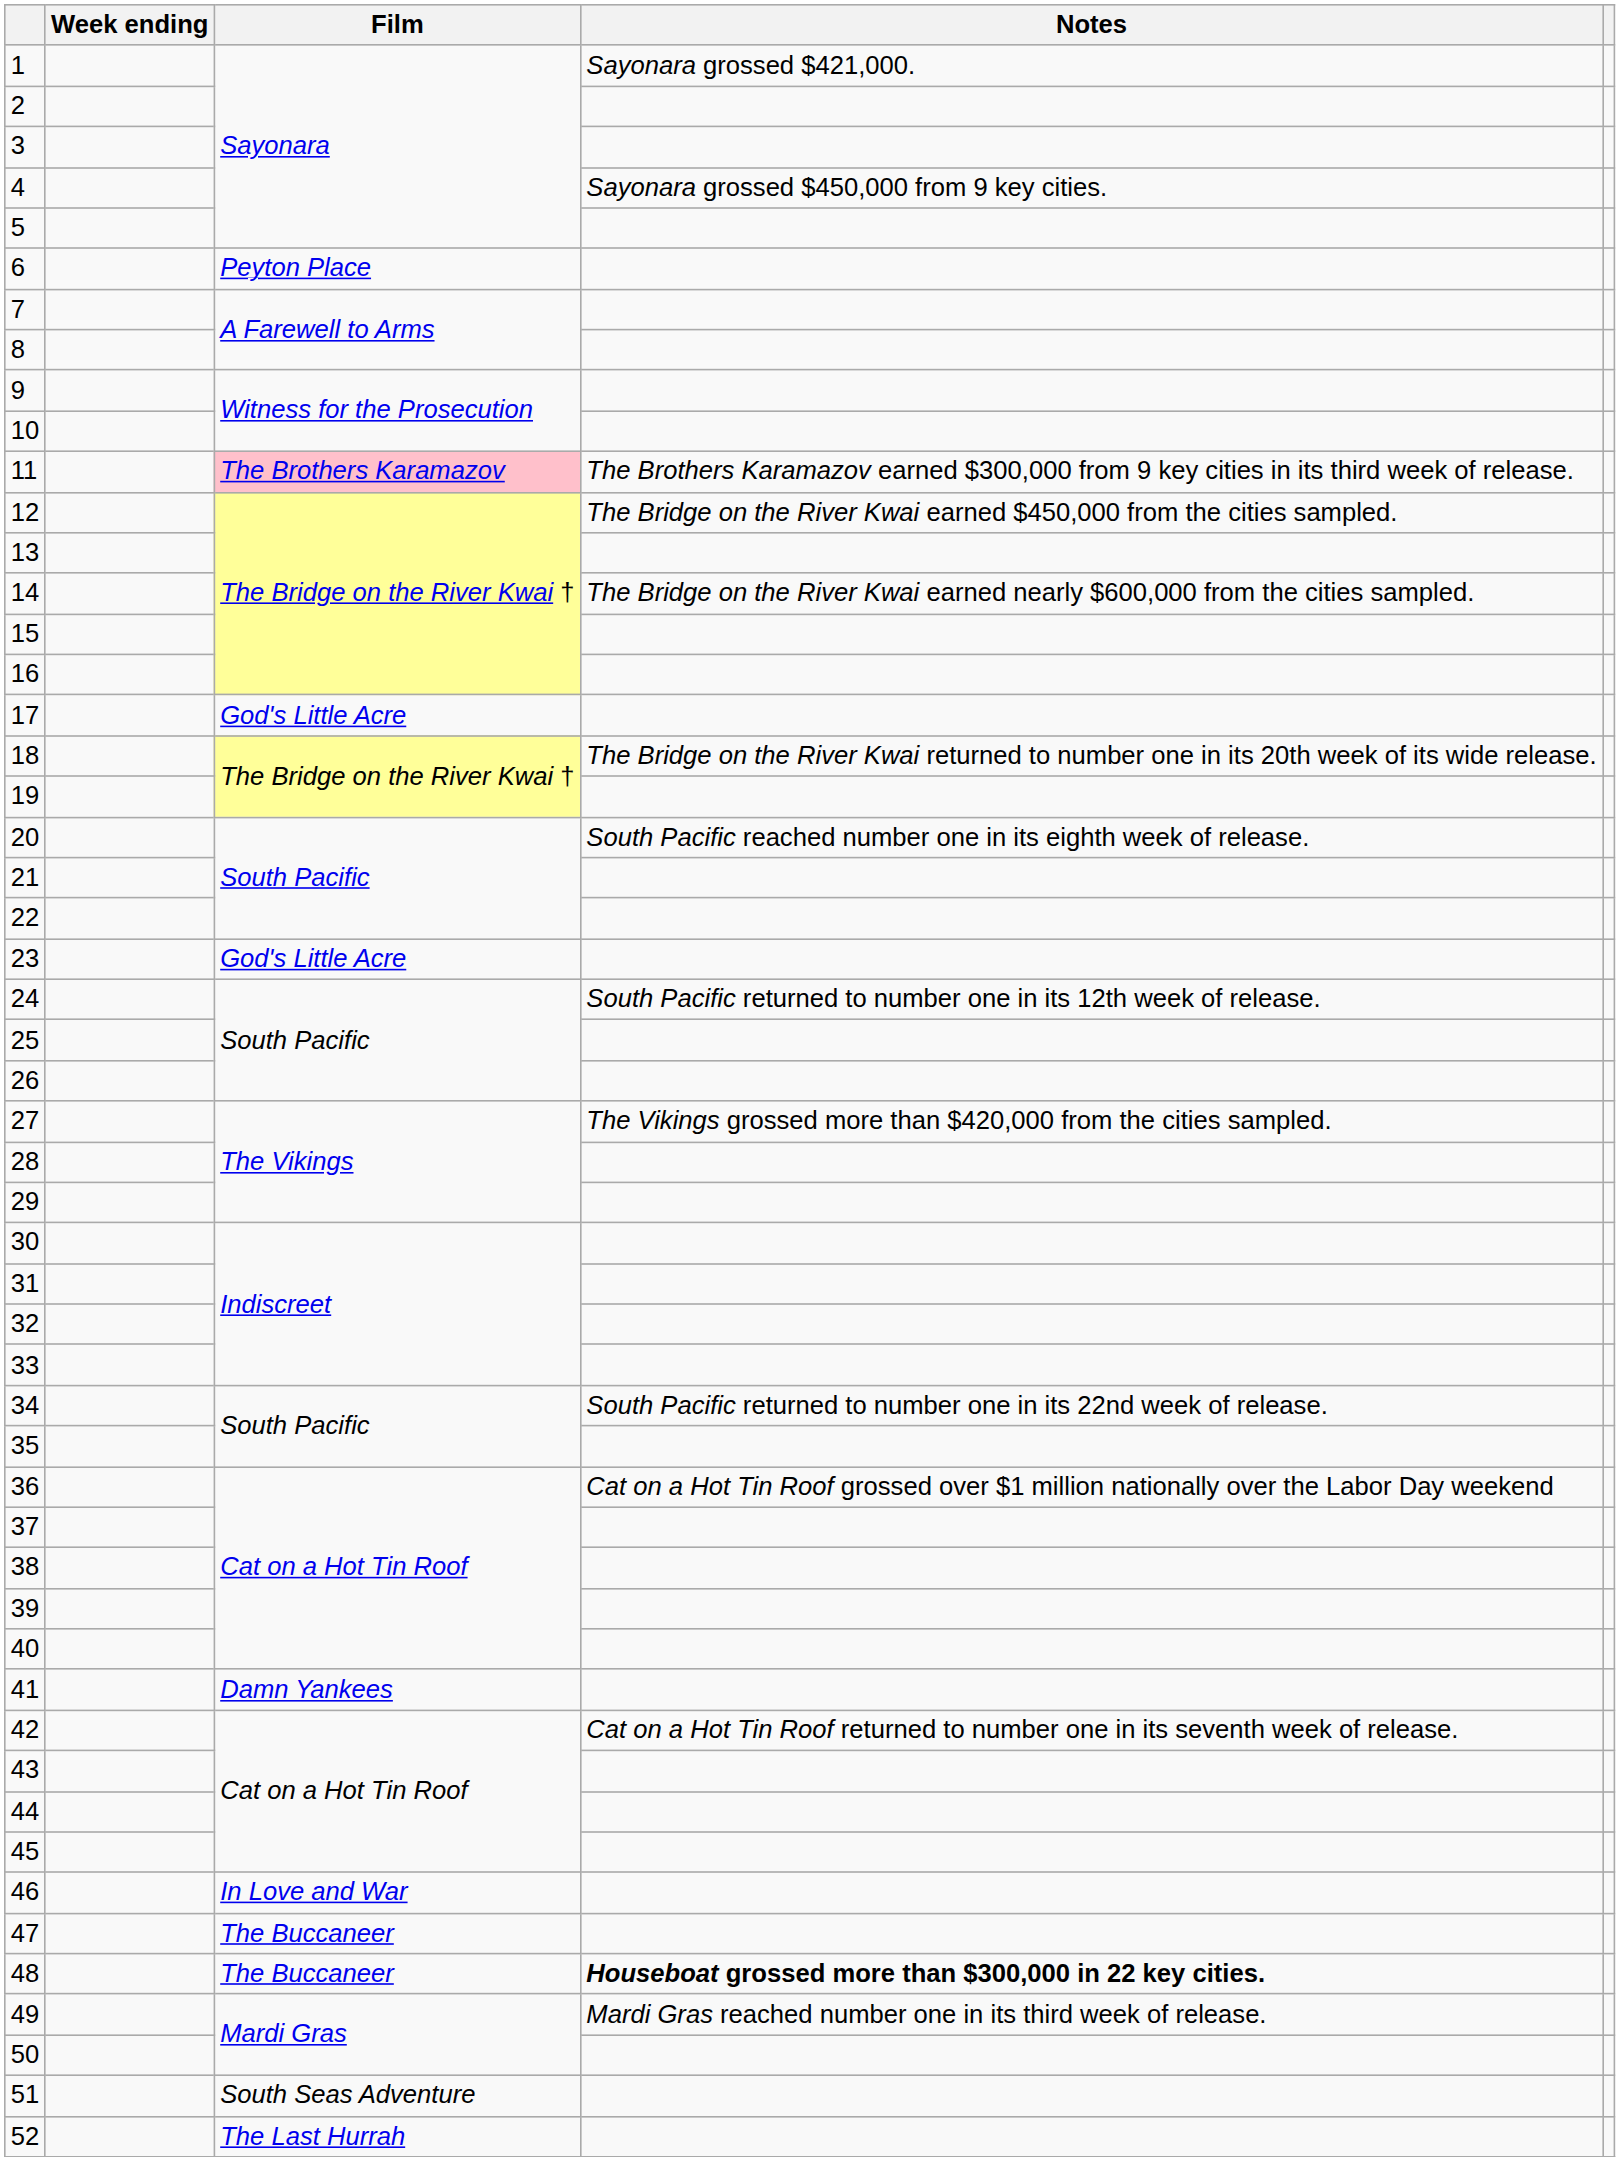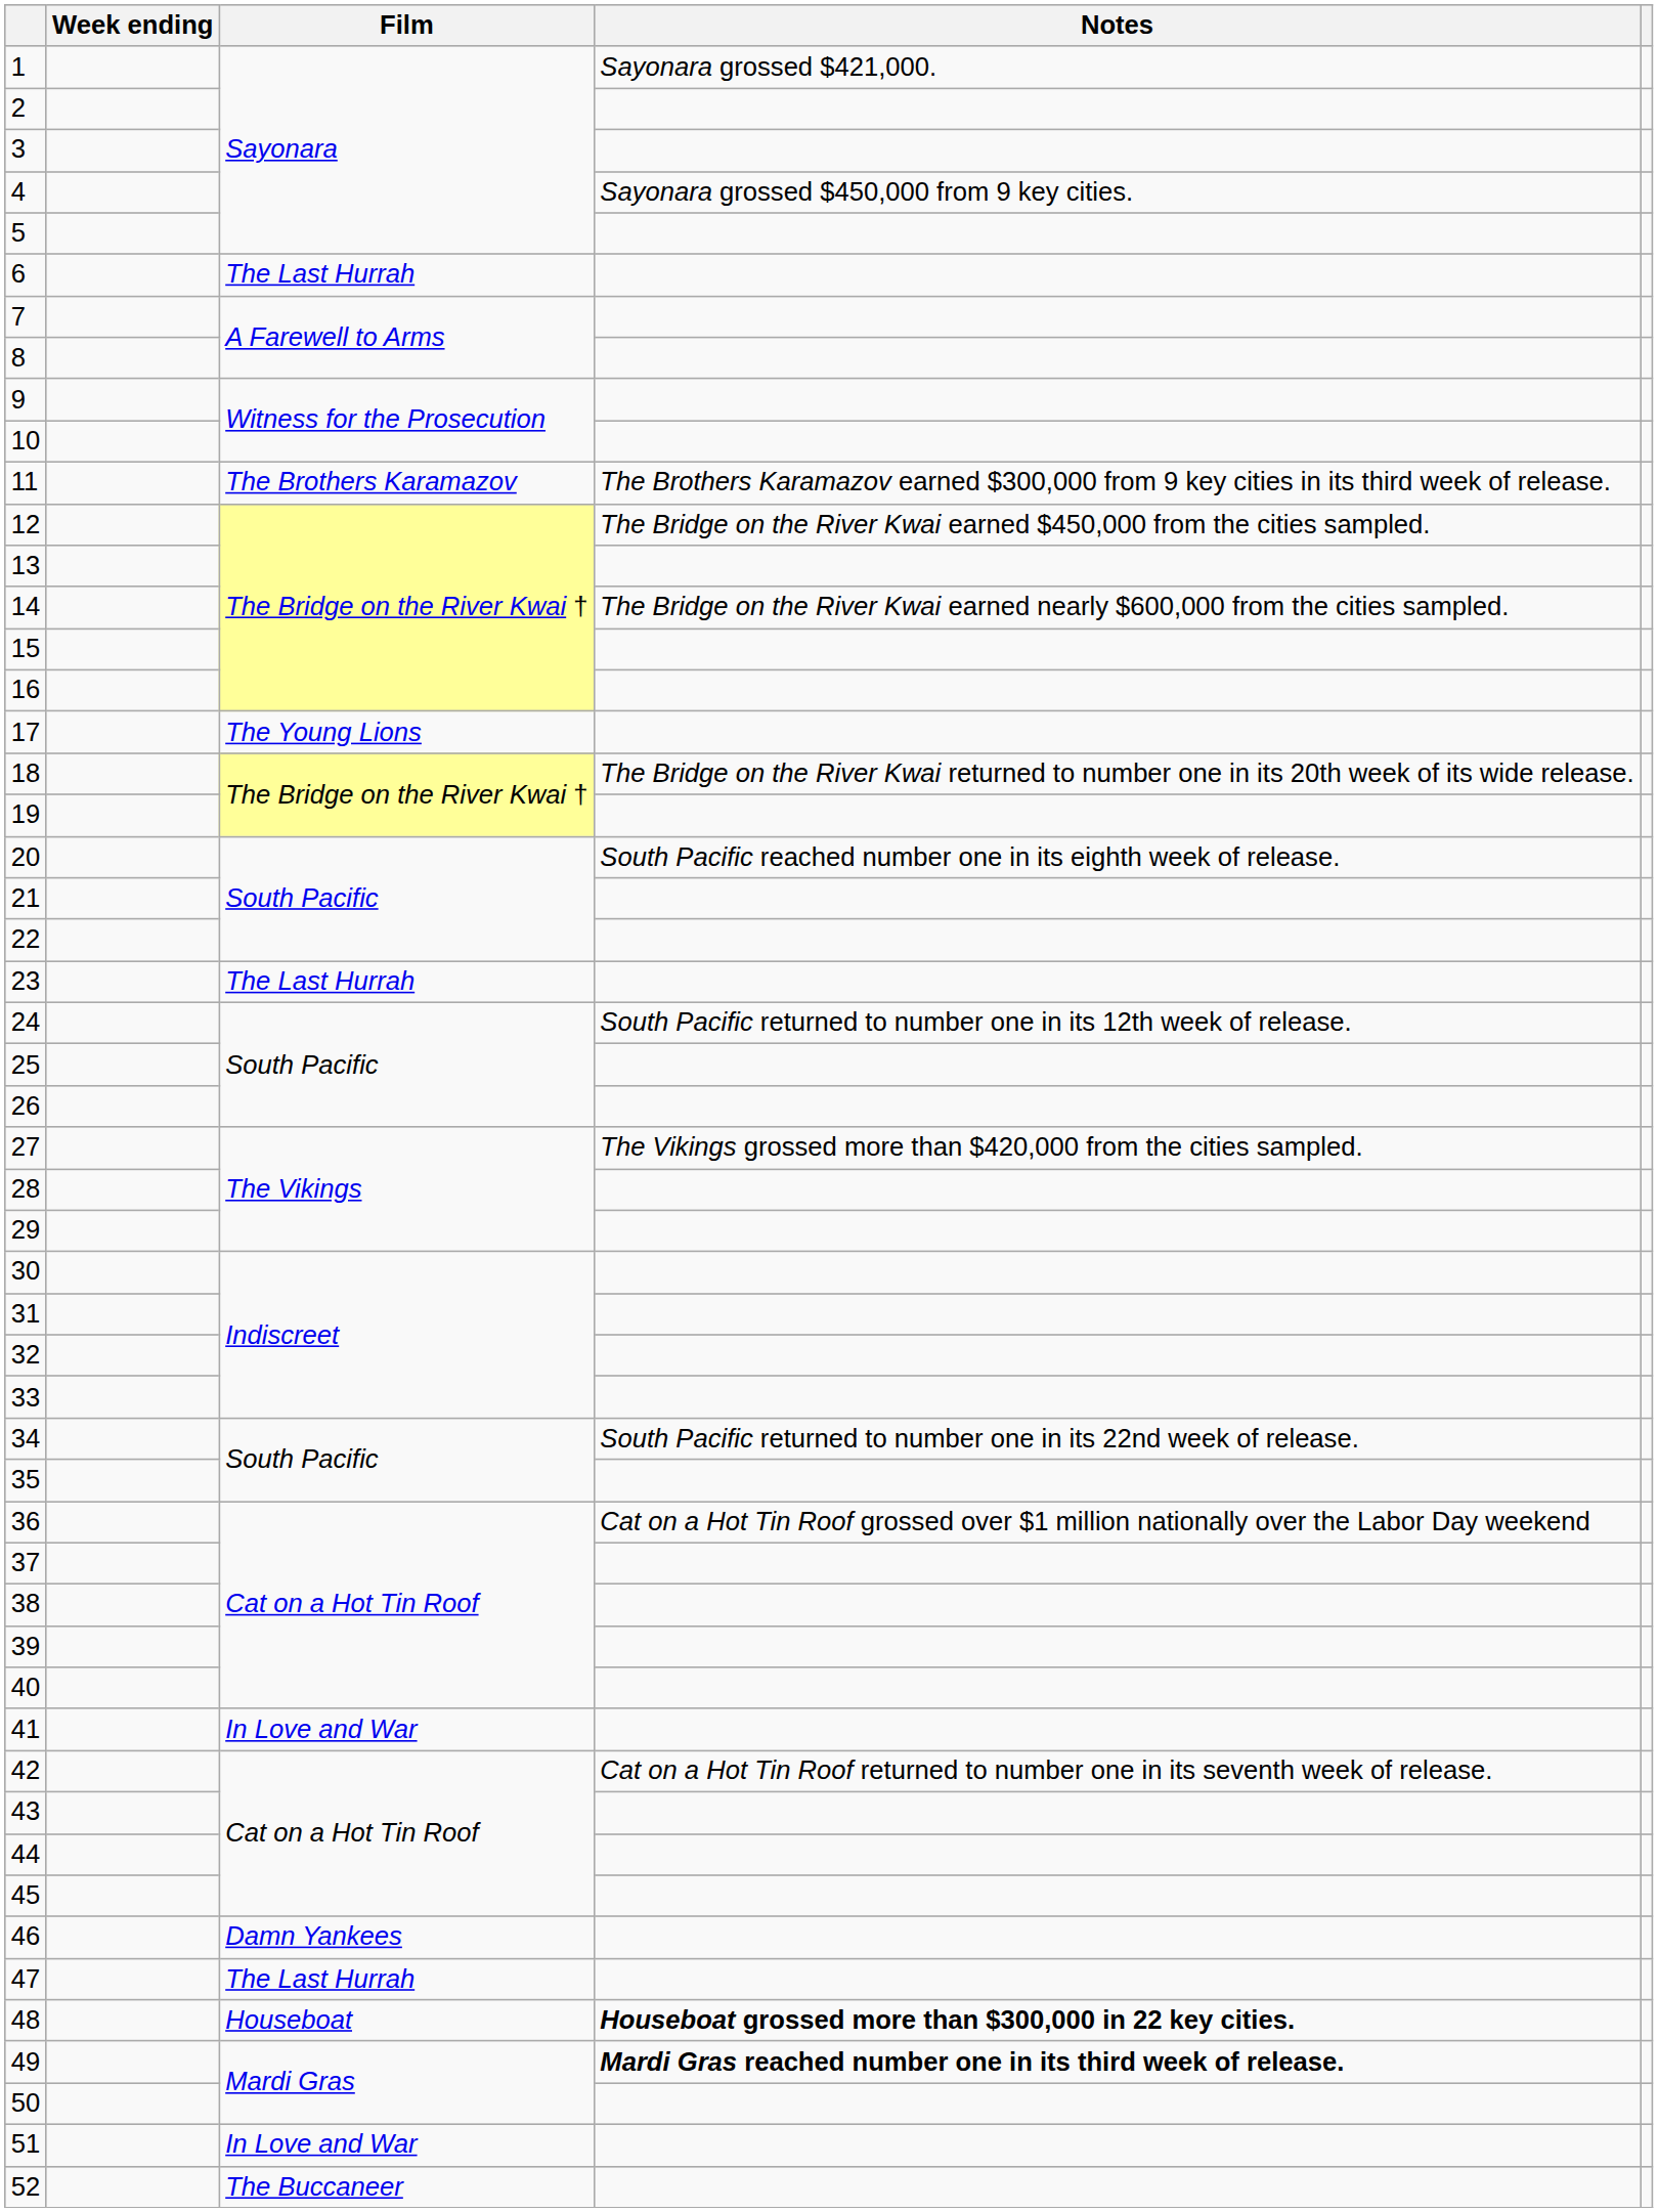6 | Film: Peyton Place -> The Last Hurrah
11 | Film: pink background -> no background
17 | Film: God's Little Acre -> The Young Lions
23 | Film: God's Little Acre -> The Last Hurrah
41 | Film: Damn Yankees -> In Love and War
46 | Film: In Love and War -> Damn Yankees
47 | Film: The Buccaneer -> The Last Hurrah
48 | Film: The Buccaneer -> Houseboat
49 | Notes: normal -> bold
51 | Film: South Seas Adventure -> In Love and War
52 | Film: The Last Hurrah -> The Buccaneer
